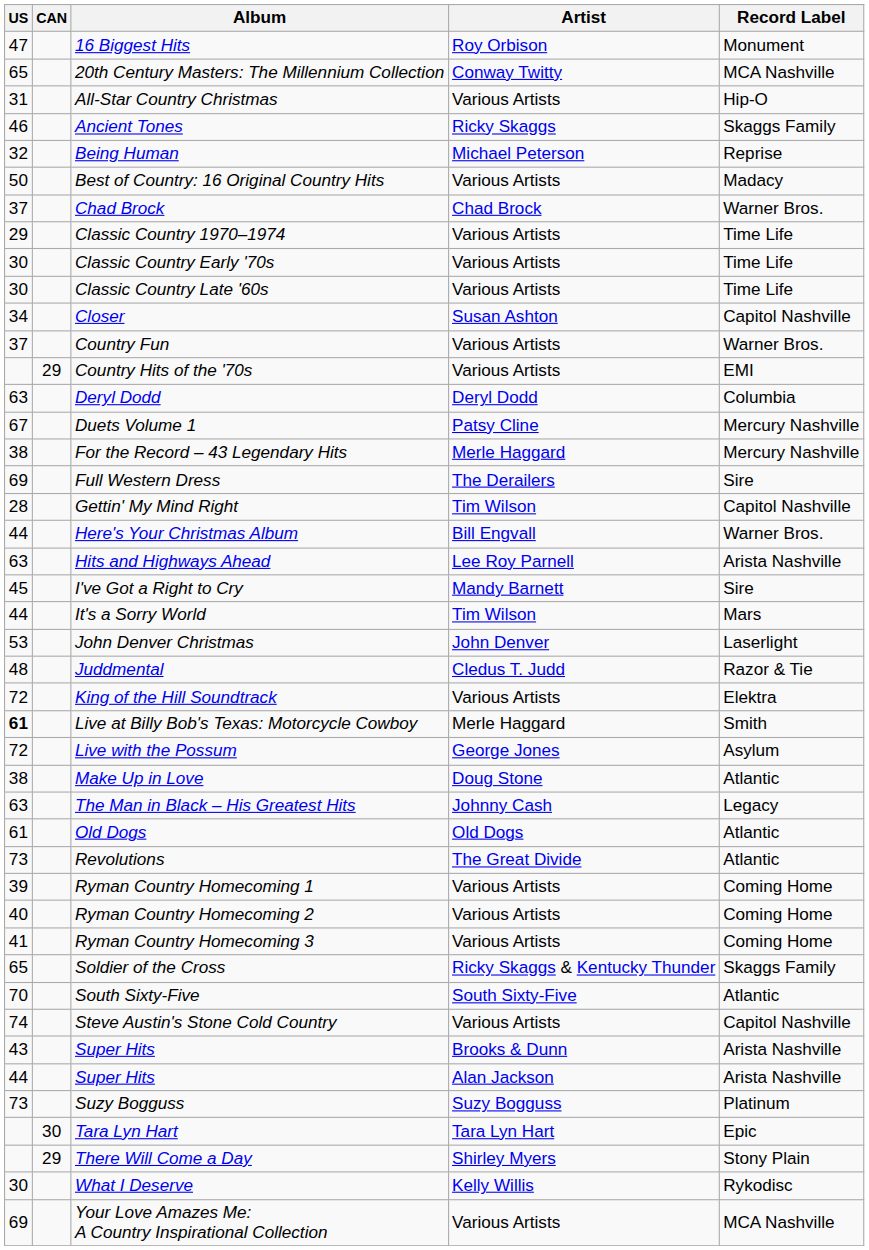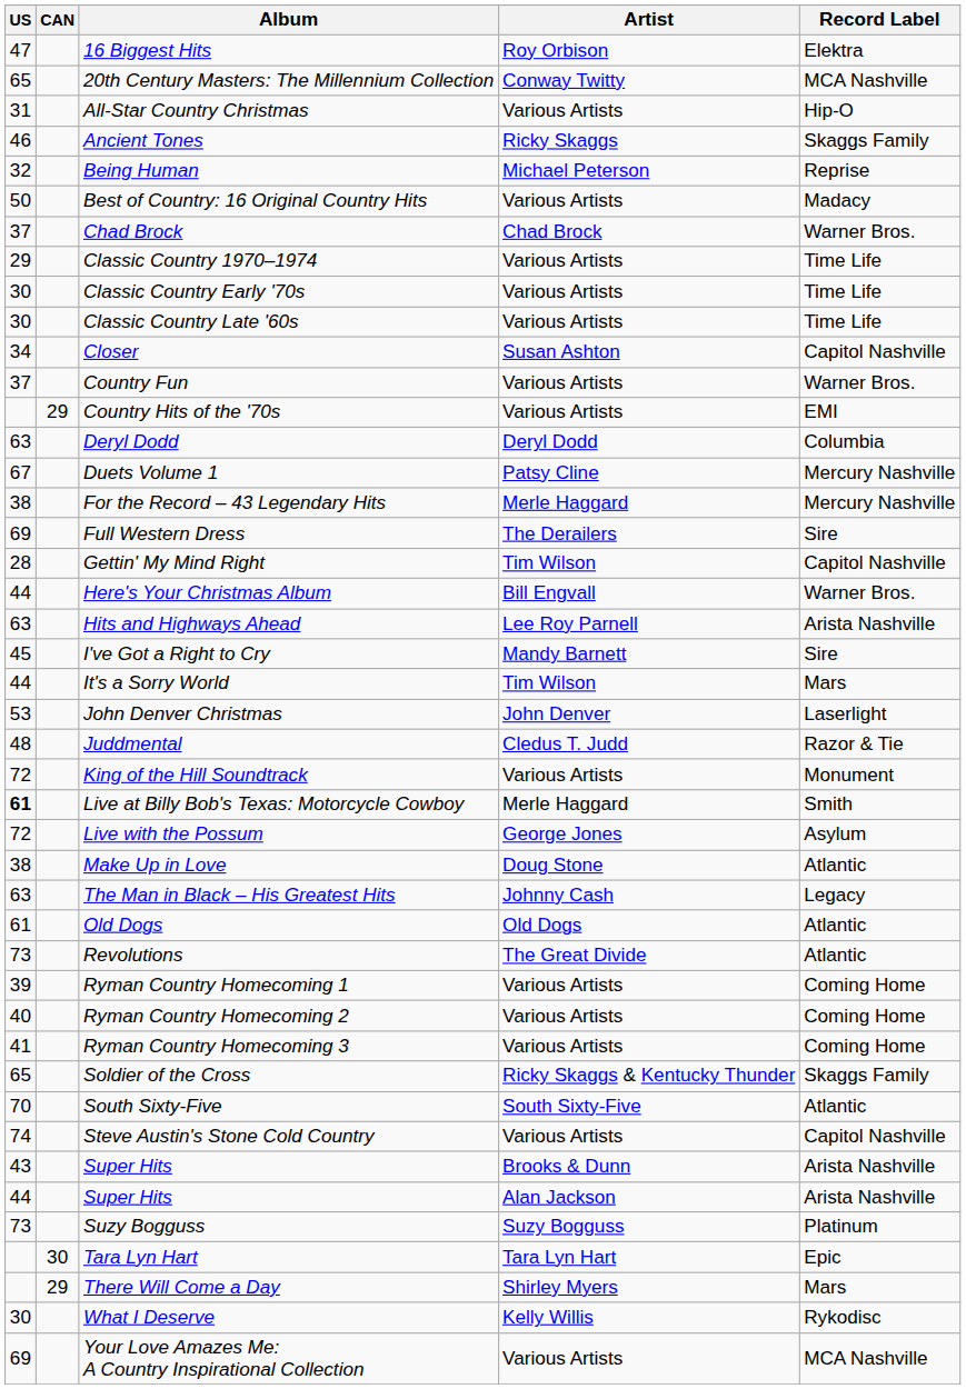16 Biggest Hits | Record Label: Monument -> Elektra
King of the Hill Soundtrack | Record Label: Elektra -> Monument
There Will Come a Day | Record Label: Stony Plain -> Mars
